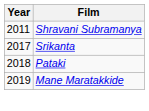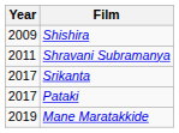+ row: 2009 | Shishira
Pataki | Year: 2018 -> 2017
